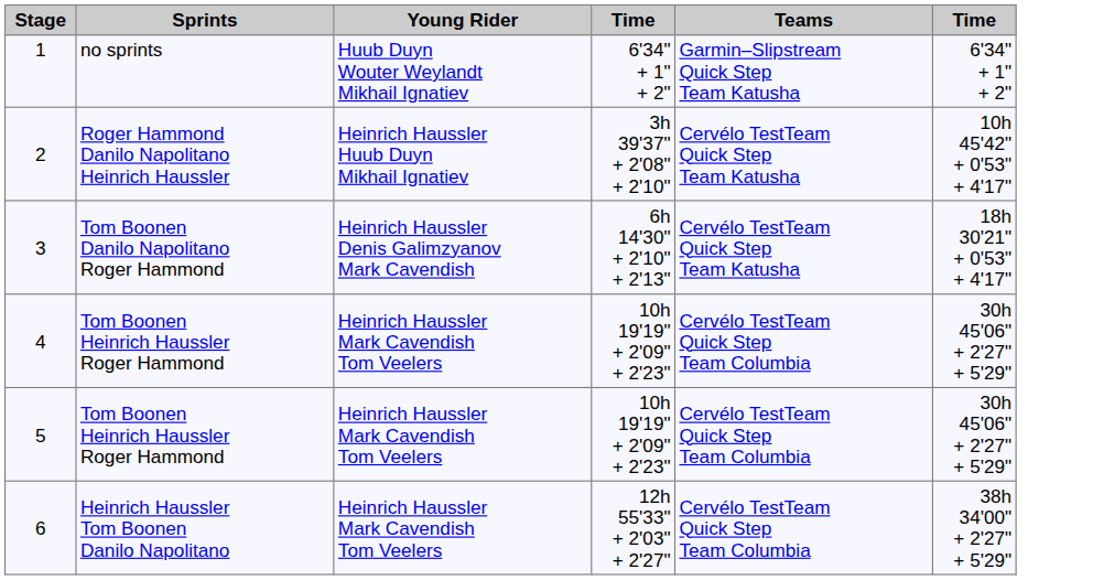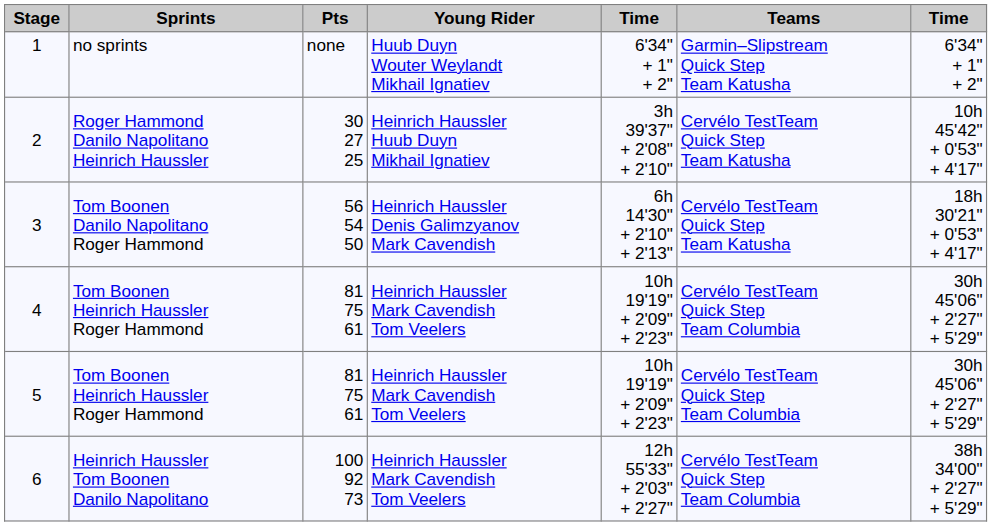+ column: Pts | none | 30 27 25 | 56 54 50 | 81 75 61 | 81 75 61 | 100 92 73
